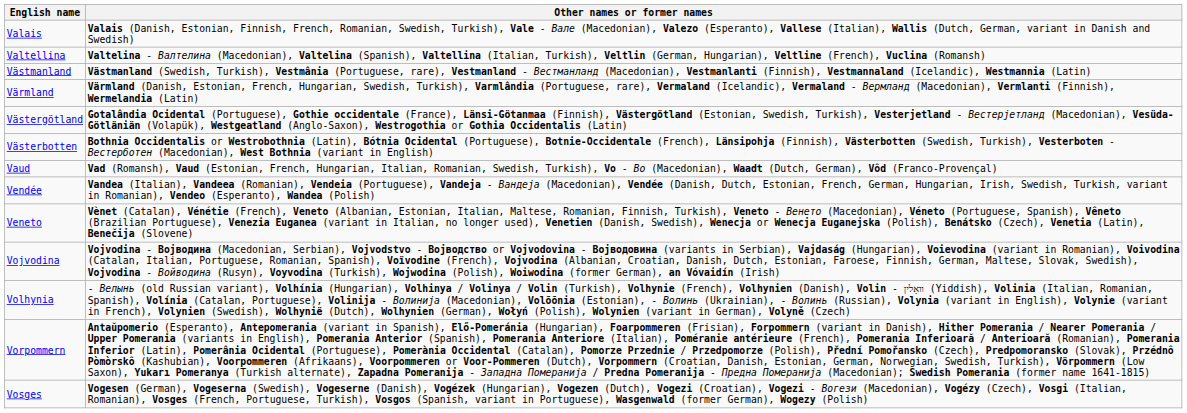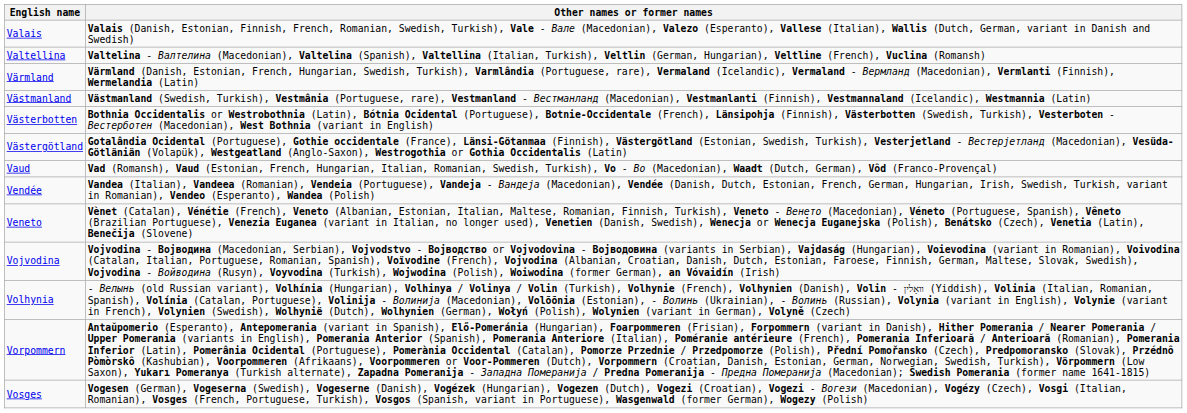rows swapped: Värmland <-> Västmanland
rows swapped: Västerbotten <-> Västergötland
